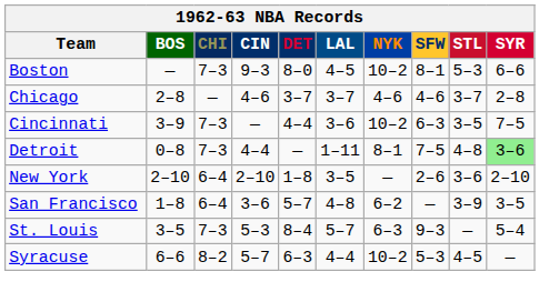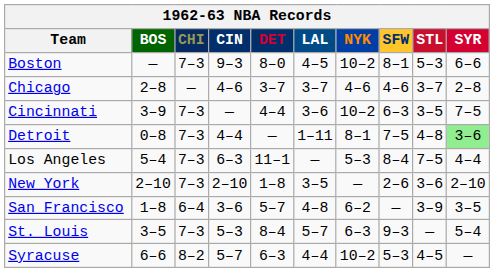+ row: Los Angeles | 5–4 | 7–3 | 6–3 | 11–1 | — | 5–3 | 8–4 | 7–5 | 4–4
New York | CHI: 6–4 -> 7–3
